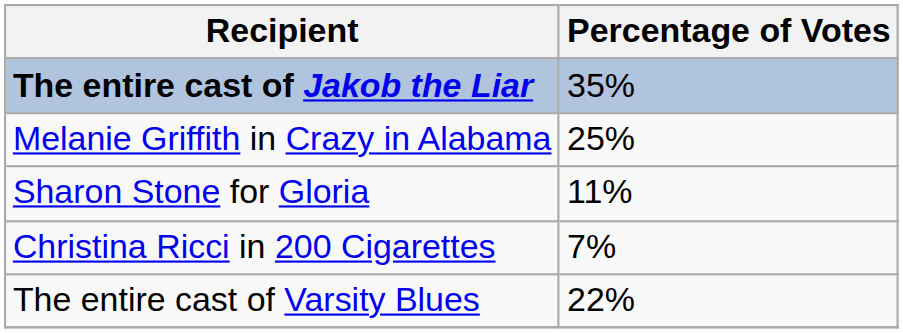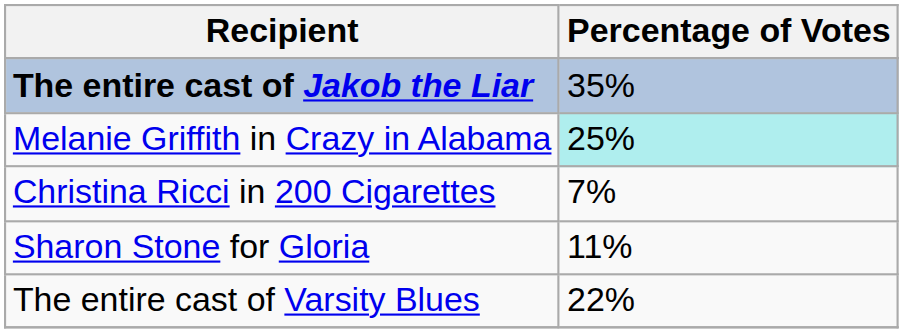Melanie Griffith in Crazy in Alabama | Percentage of Votes: no background -> paleturquoise background
rows swapped: Christina Ricci in 200 Cigarettes <-> Sharon Stone for Gloria
